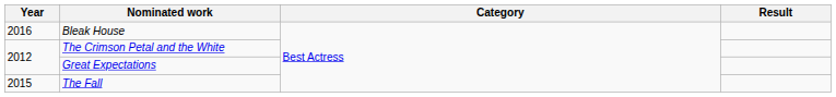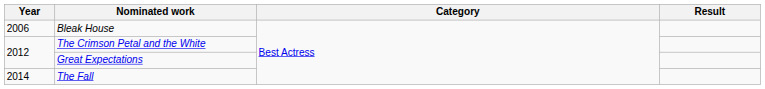Bleak House | Year: 2016 -> 2006
The Fall | Year: 2015 -> 2014
